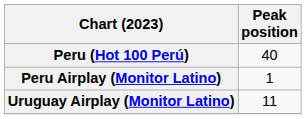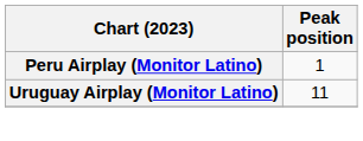- row: Peru (Hot 100 Perú) | 40
